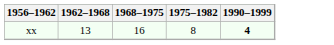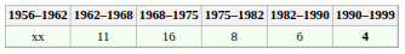+ column: 1982–1990 | 6
xx | 1962–1968: 13 -> 11
